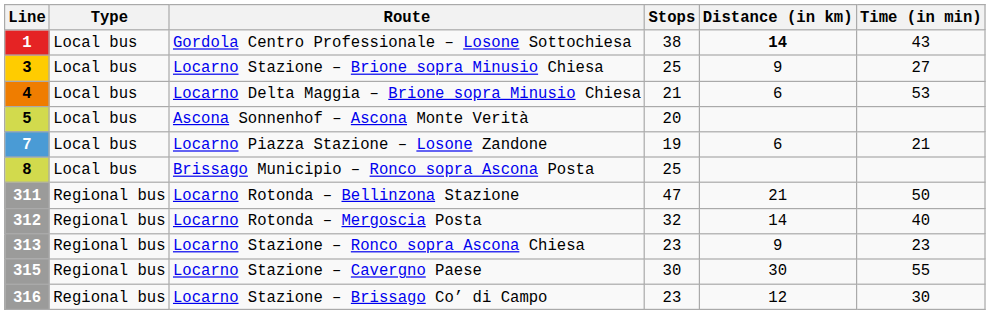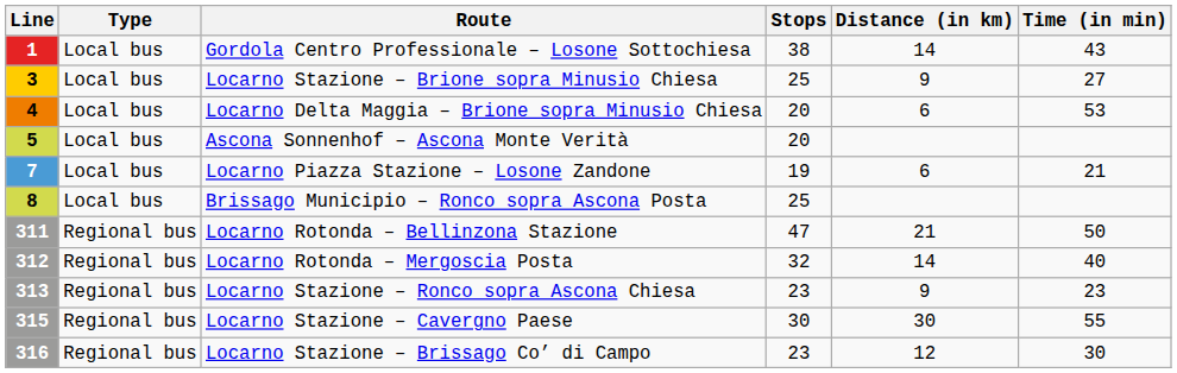Gordola Centro Professionale – Losone Sottochiesa | Distance (in km): bold -> normal
Locarno Delta Maggia – Brione sopra Minusio Chiesa | Stops: 21 -> 20
